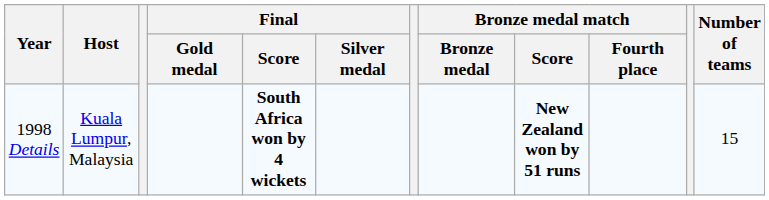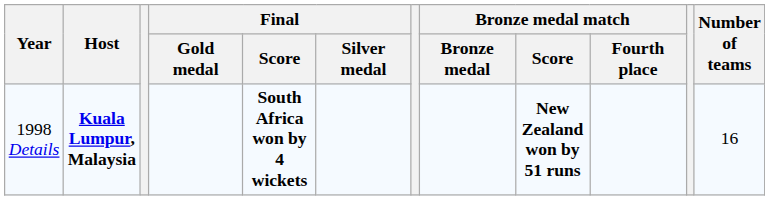1998 Details | Host: normal -> bold
1998 Details | Number of teams: 15 -> 16
